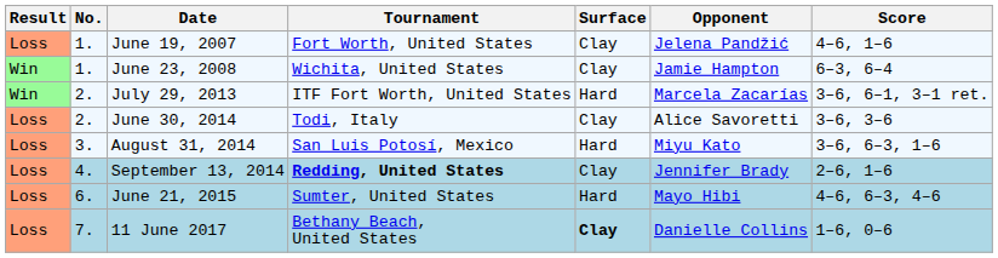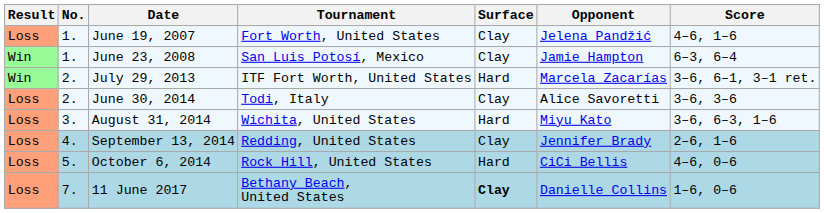June 23, 2008 | Tournament: Wichita, United States -> San Luis Potosí, Mexico
August 31, 2014 | Tournament: San Luis Potosí, Mexico -> Wichita, United States
September 13, 2014 | Tournament: bold -> normal
+ row: Loss | 5. | October 6, 2014 | Rock Hill, United States | Hard | CiCi Bellis | 4–6, 0–6
- row: Loss | 6. | June 21, 2015 | Sumter, United States | Hard | Mayo Hibi | 4–6, 6–3, 4–6
